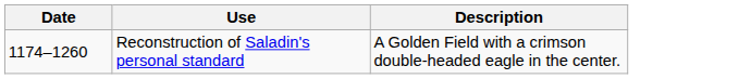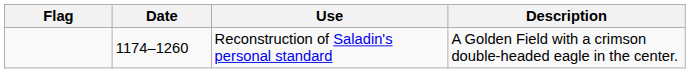+ column: Flag
